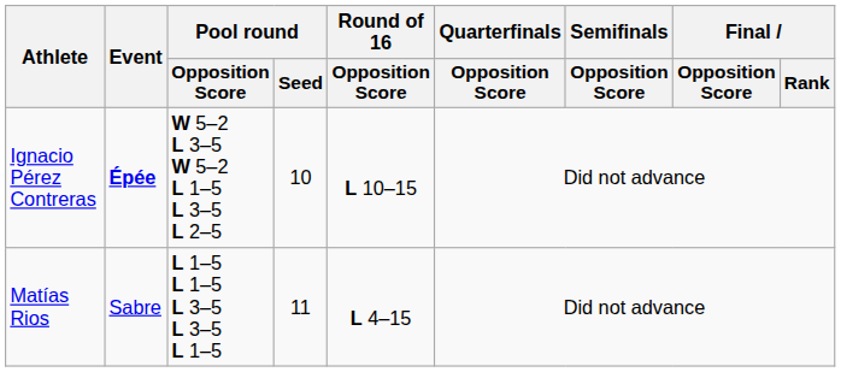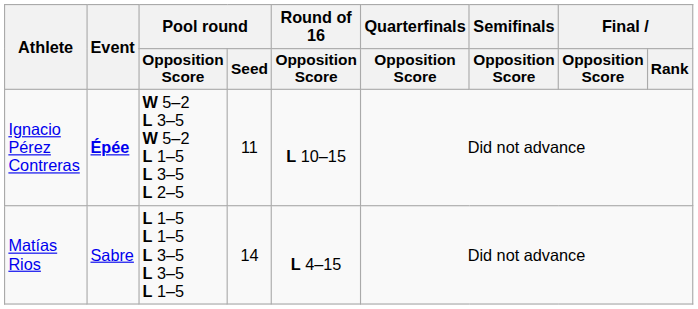Ignacio Pérez Contreras | Pool round / Seed: 10 -> 11
Matías Rios | Pool round / Seed: 11 -> 14
